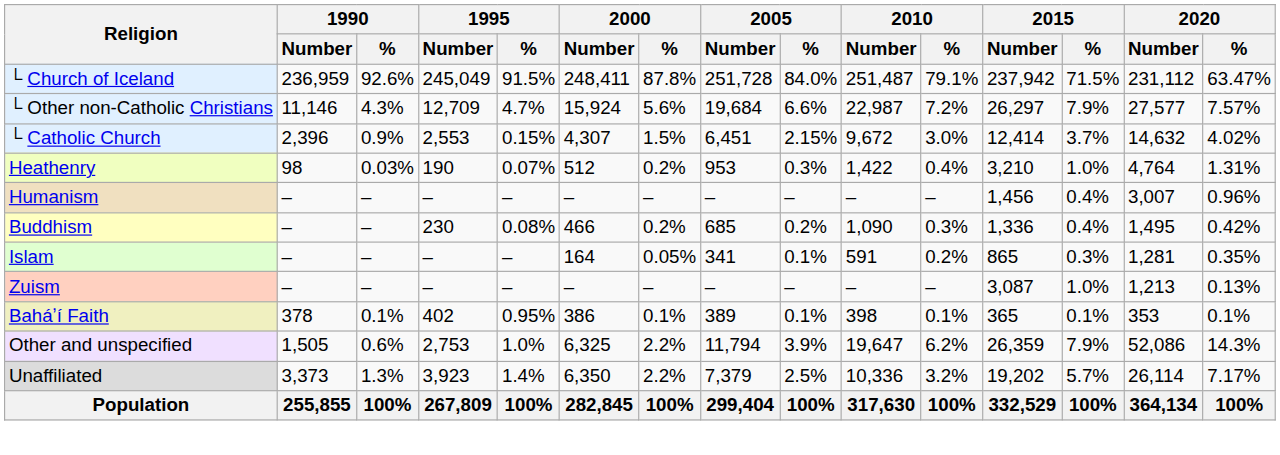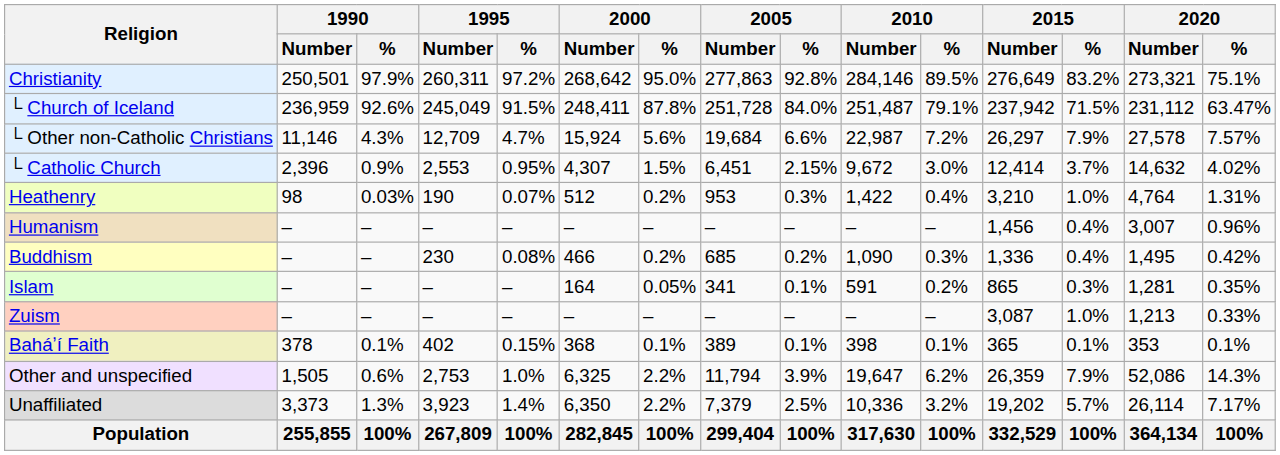+ row: Christianity | 250,501 | 97.9% | 260,311 | 97.2% | 268,642 | 95.0% | 277,863 | 92.8% | 284,146 | 89.5% | 276,649 | 83.2% | 273,321 | 75.1%
└ Other non-Catholic Christians | 2020 / Number: 27,577 -> 27,578
└ Catholic Church | 1995 / %: 0.15% -> 0.95%
Zuism | 2020 / %: 0.13% -> 0.33%
Baháʼí Faith | 1995 / %: 0.95% -> 0.15%
Baháʼí Faith | 2000 / Number: 386 -> 368
